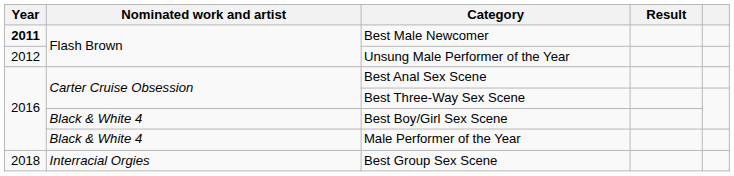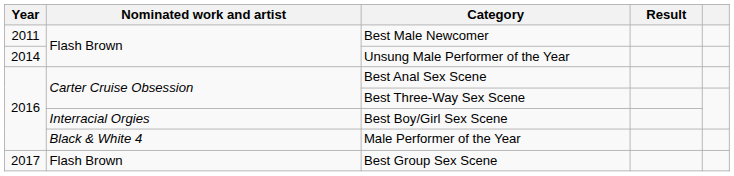Best Male Newcomer | Year: bold -> normal
Unsung Male Performer of the Year | Year: 2012 -> 2014
Best Boy/Girl Sex Scene | Nominated work and artist: Black & White 4 -> Interracial Orgies
Best Group Sex Scene | Year: 2018 -> 2017
Best Group Sex Scene | Nominated work and artist: Interracial Orgies -> Flash Brown
